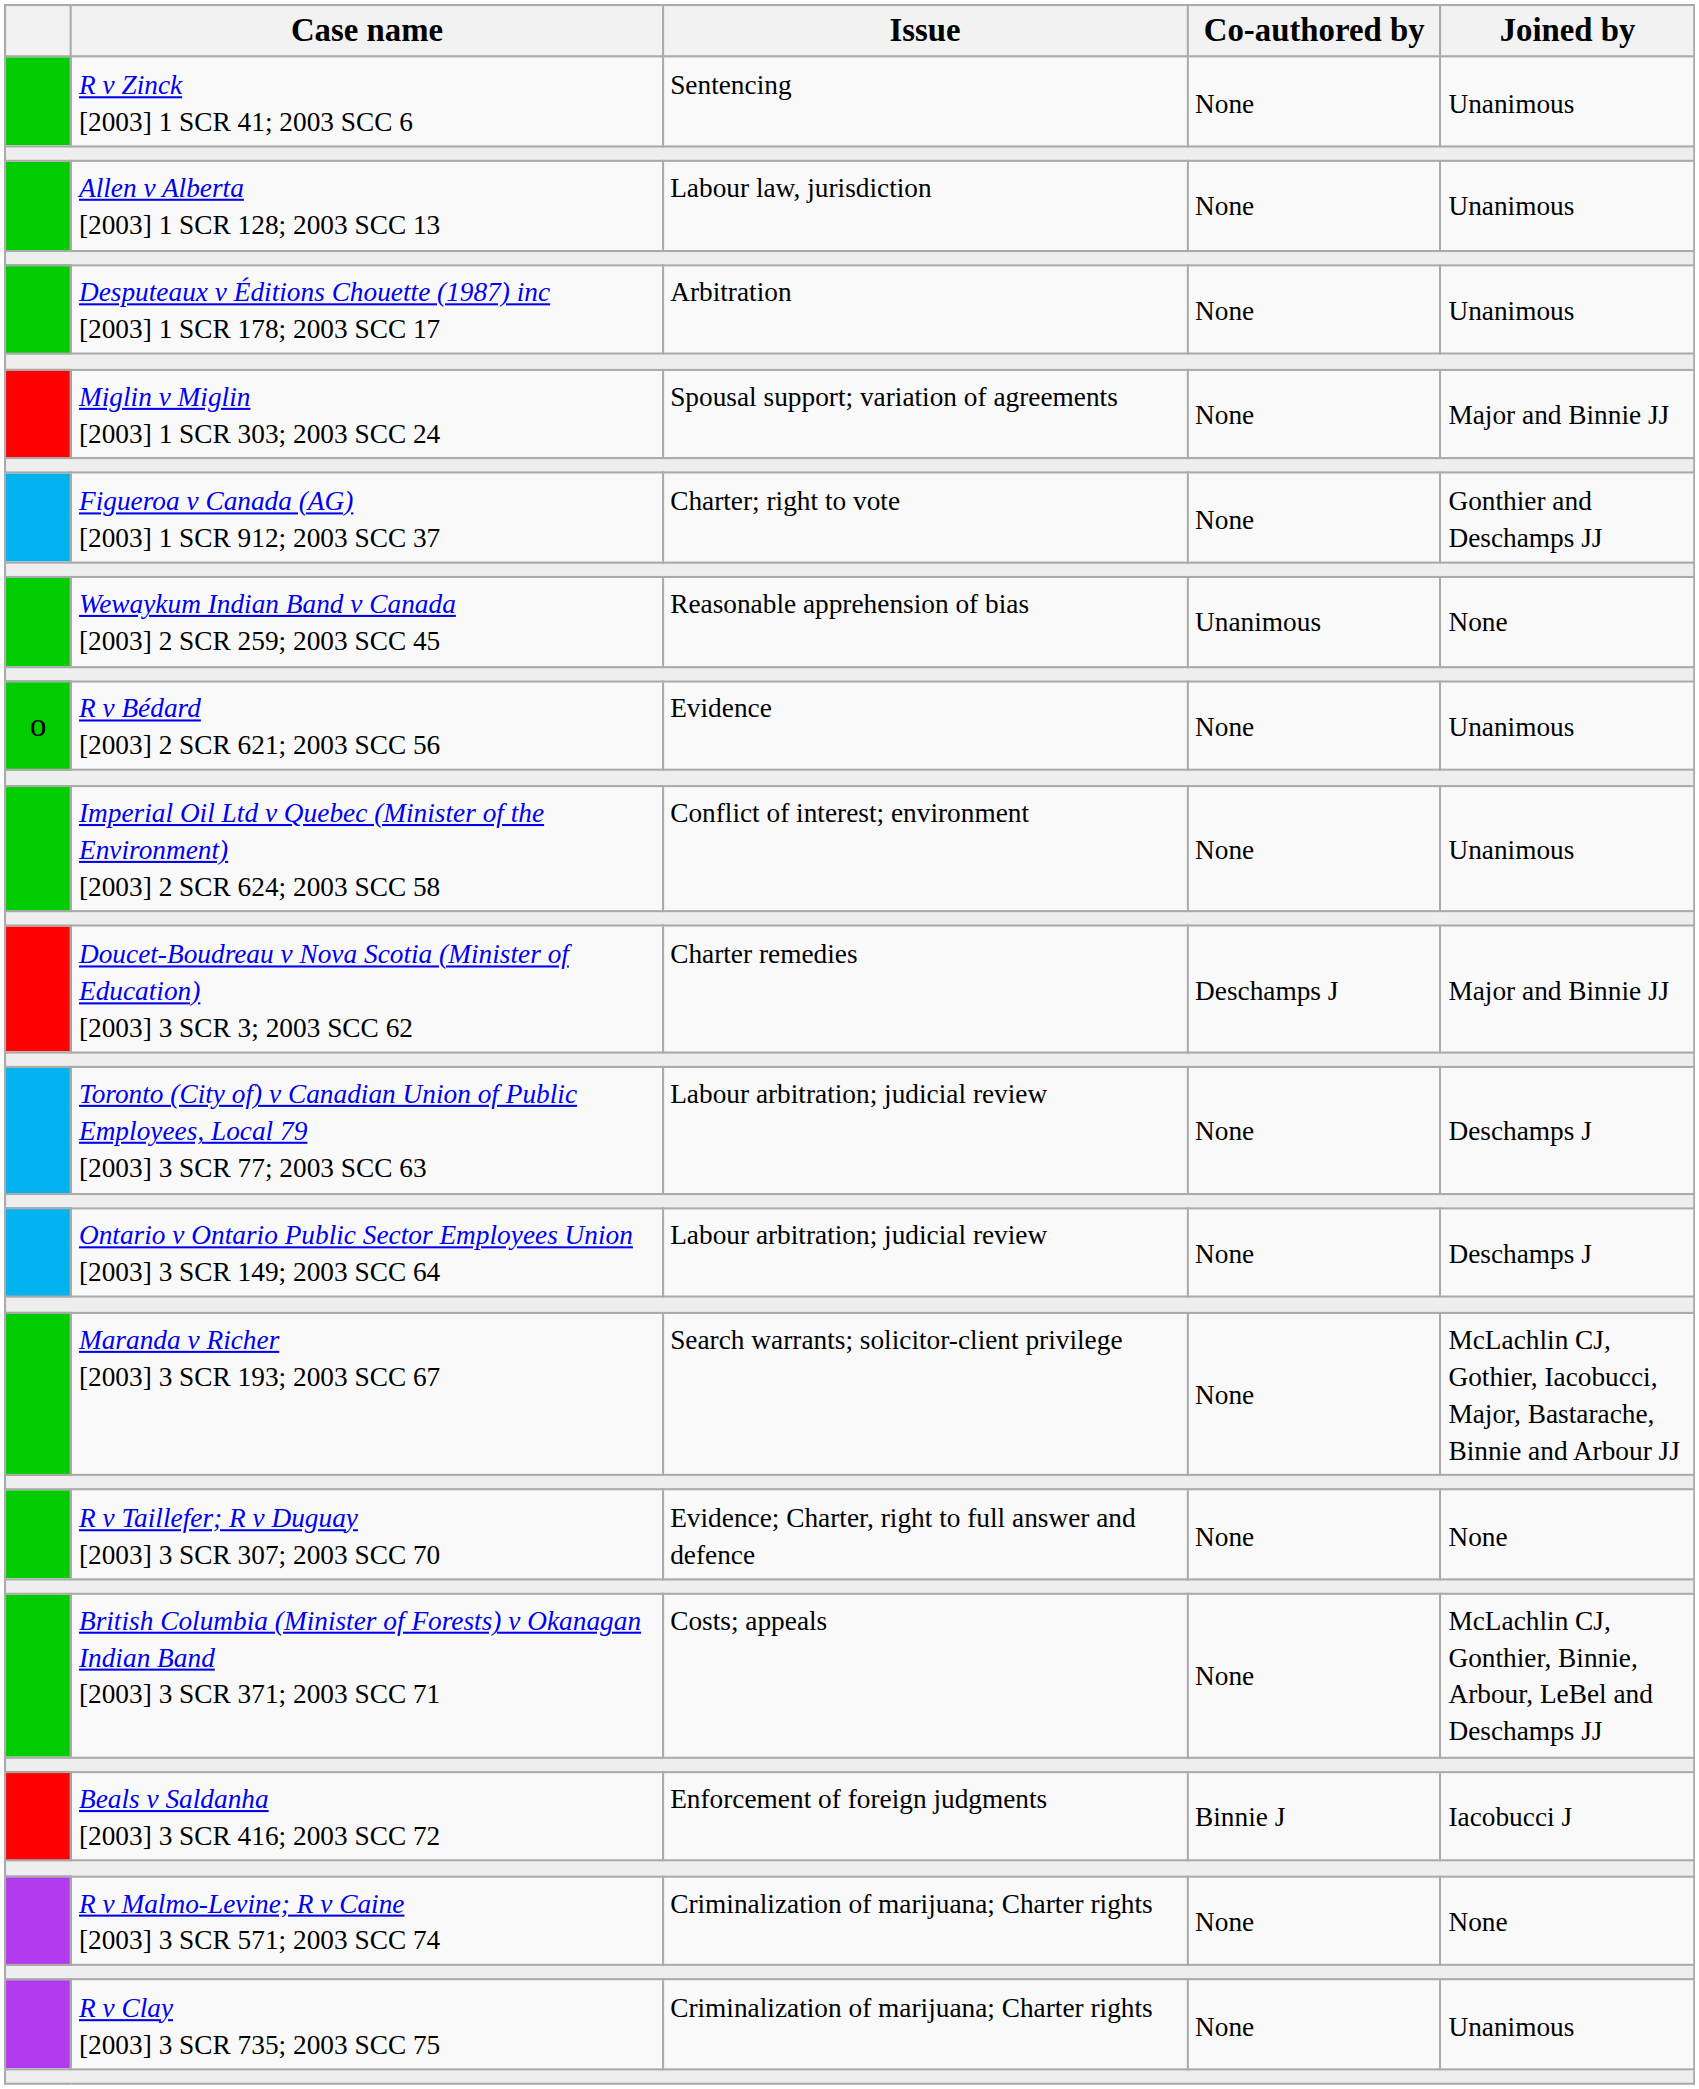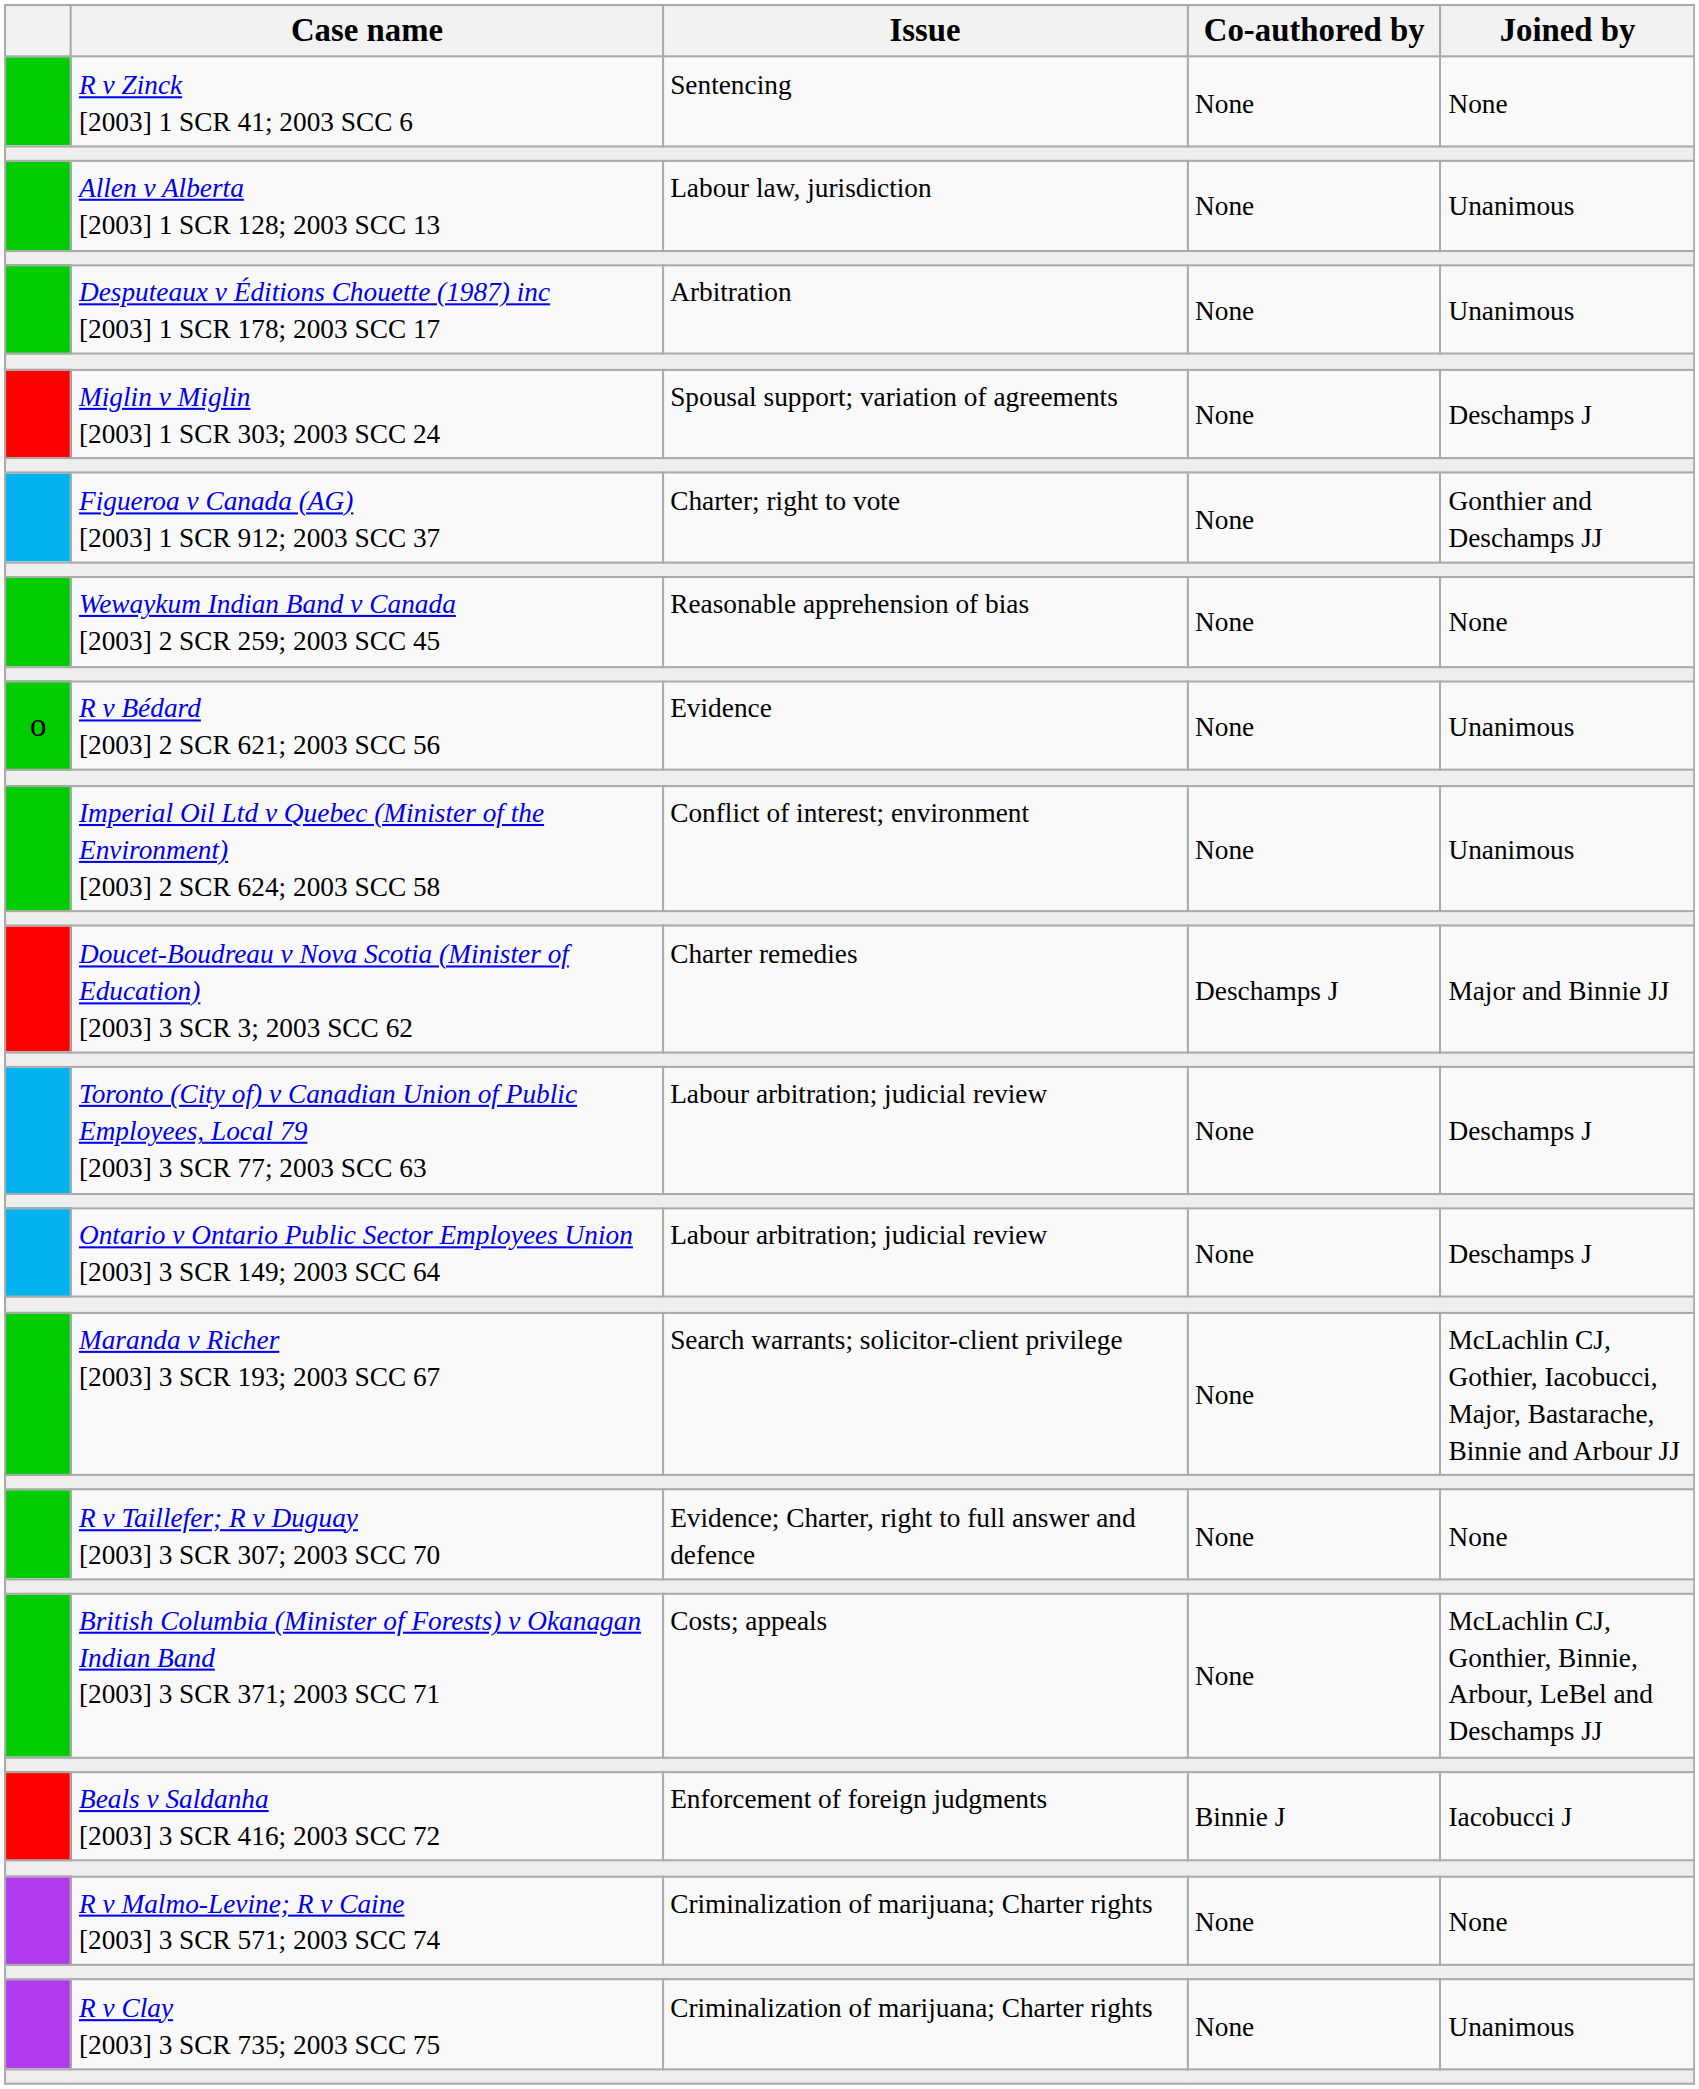R v Zinck [2003] 1 SCR 41; 2003 SCC 6 | Joined by: Unanimous -> None
Miglin v Miglin [2003] 1 SCR 303; 2003 SCC 24 | Joined by: Major and Binnie JJ -> Deschamps J
Wewaykum Indian Band v Canada [2003] 2 SCR 259; 2003 SCC 45 | Co-authored by: Unanimous -> None
